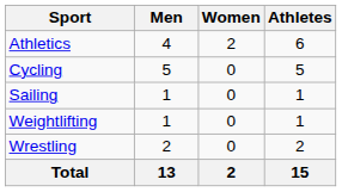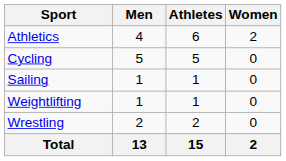columns swapped: Women <-> Athletes
